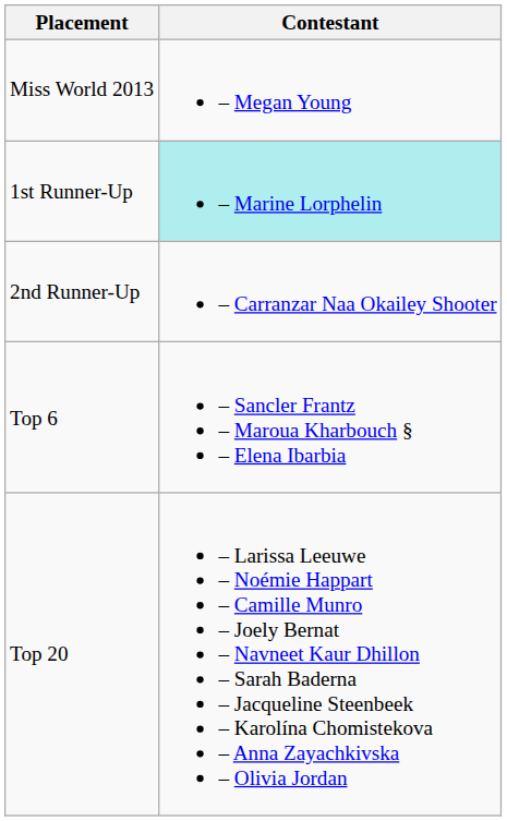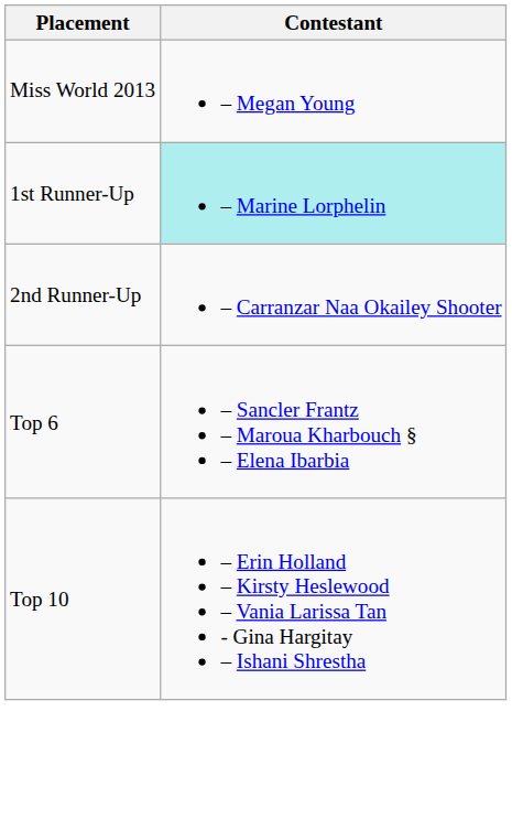+ row: Top 10 | – Erin Holland – Kirsty Heslewood – Vania Larissa Tan - Gina Hargitay – Ishani Shrestha
- row: Top 20 | – Larissa Leeuwe – Noémie Happart – Camille Munro – Joely Bernat – Navneet Kaur Dhillon – Sarah Baderna – Jacqueline Steenbeek – Karolína Chomistekova – Anna Zayachkivska – Olivia Jordan
